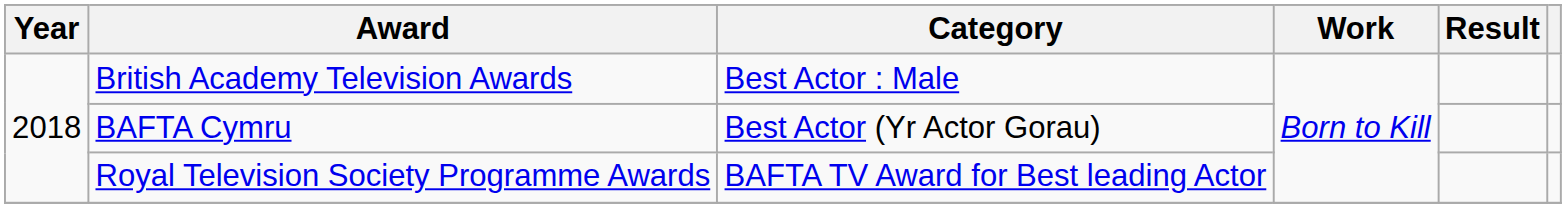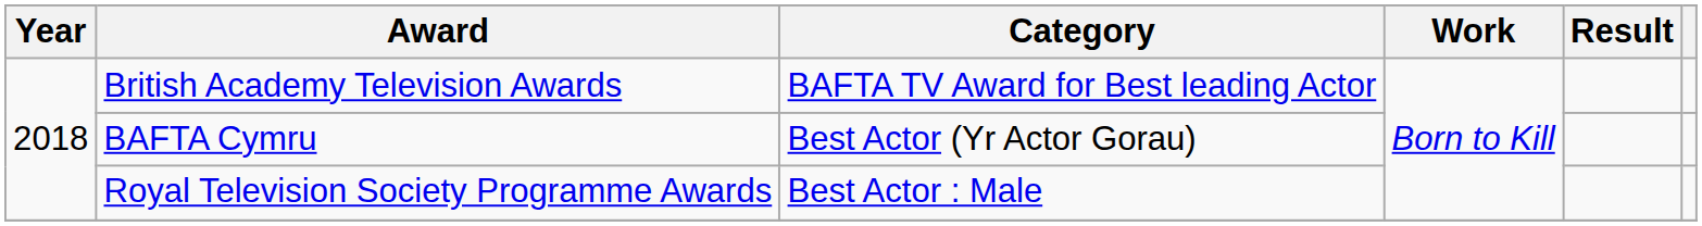British Academy Television Awards | Category: Best Actor : Male -> BAFTA TV Award for Best leading Actor
Royal Television Society Programme Awards | Category: BAFTA TV Award for Best leading Actor -> Best Actor : Male
